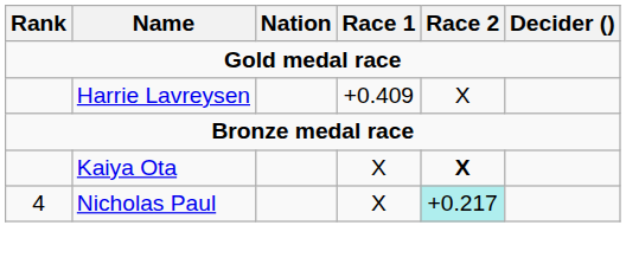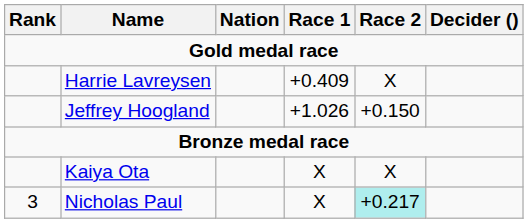+ row: Jeffrey Hoogland | +1.026 | +0.150
Kaiya Ota | Race 2: bold -> normal
Nicholas Paul | Rank: 4 -> 3
